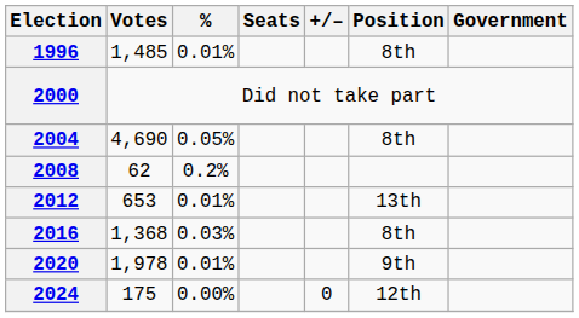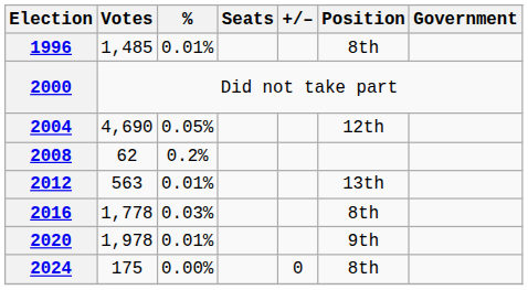2004 | Position: 8th -> 12th
2012 | Votes: 653 -> 563
2016 | Votes: 1,368 -> 1,778
2024 | Position: 12th -> 8th
